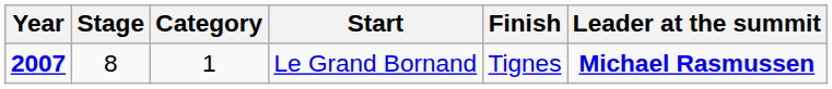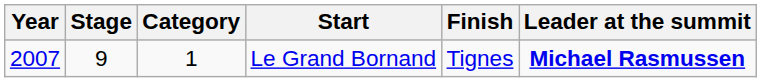Le Grand Bornand | Year: bold -> normal
Le Grand Bornand | Stage: 8 -> 9
